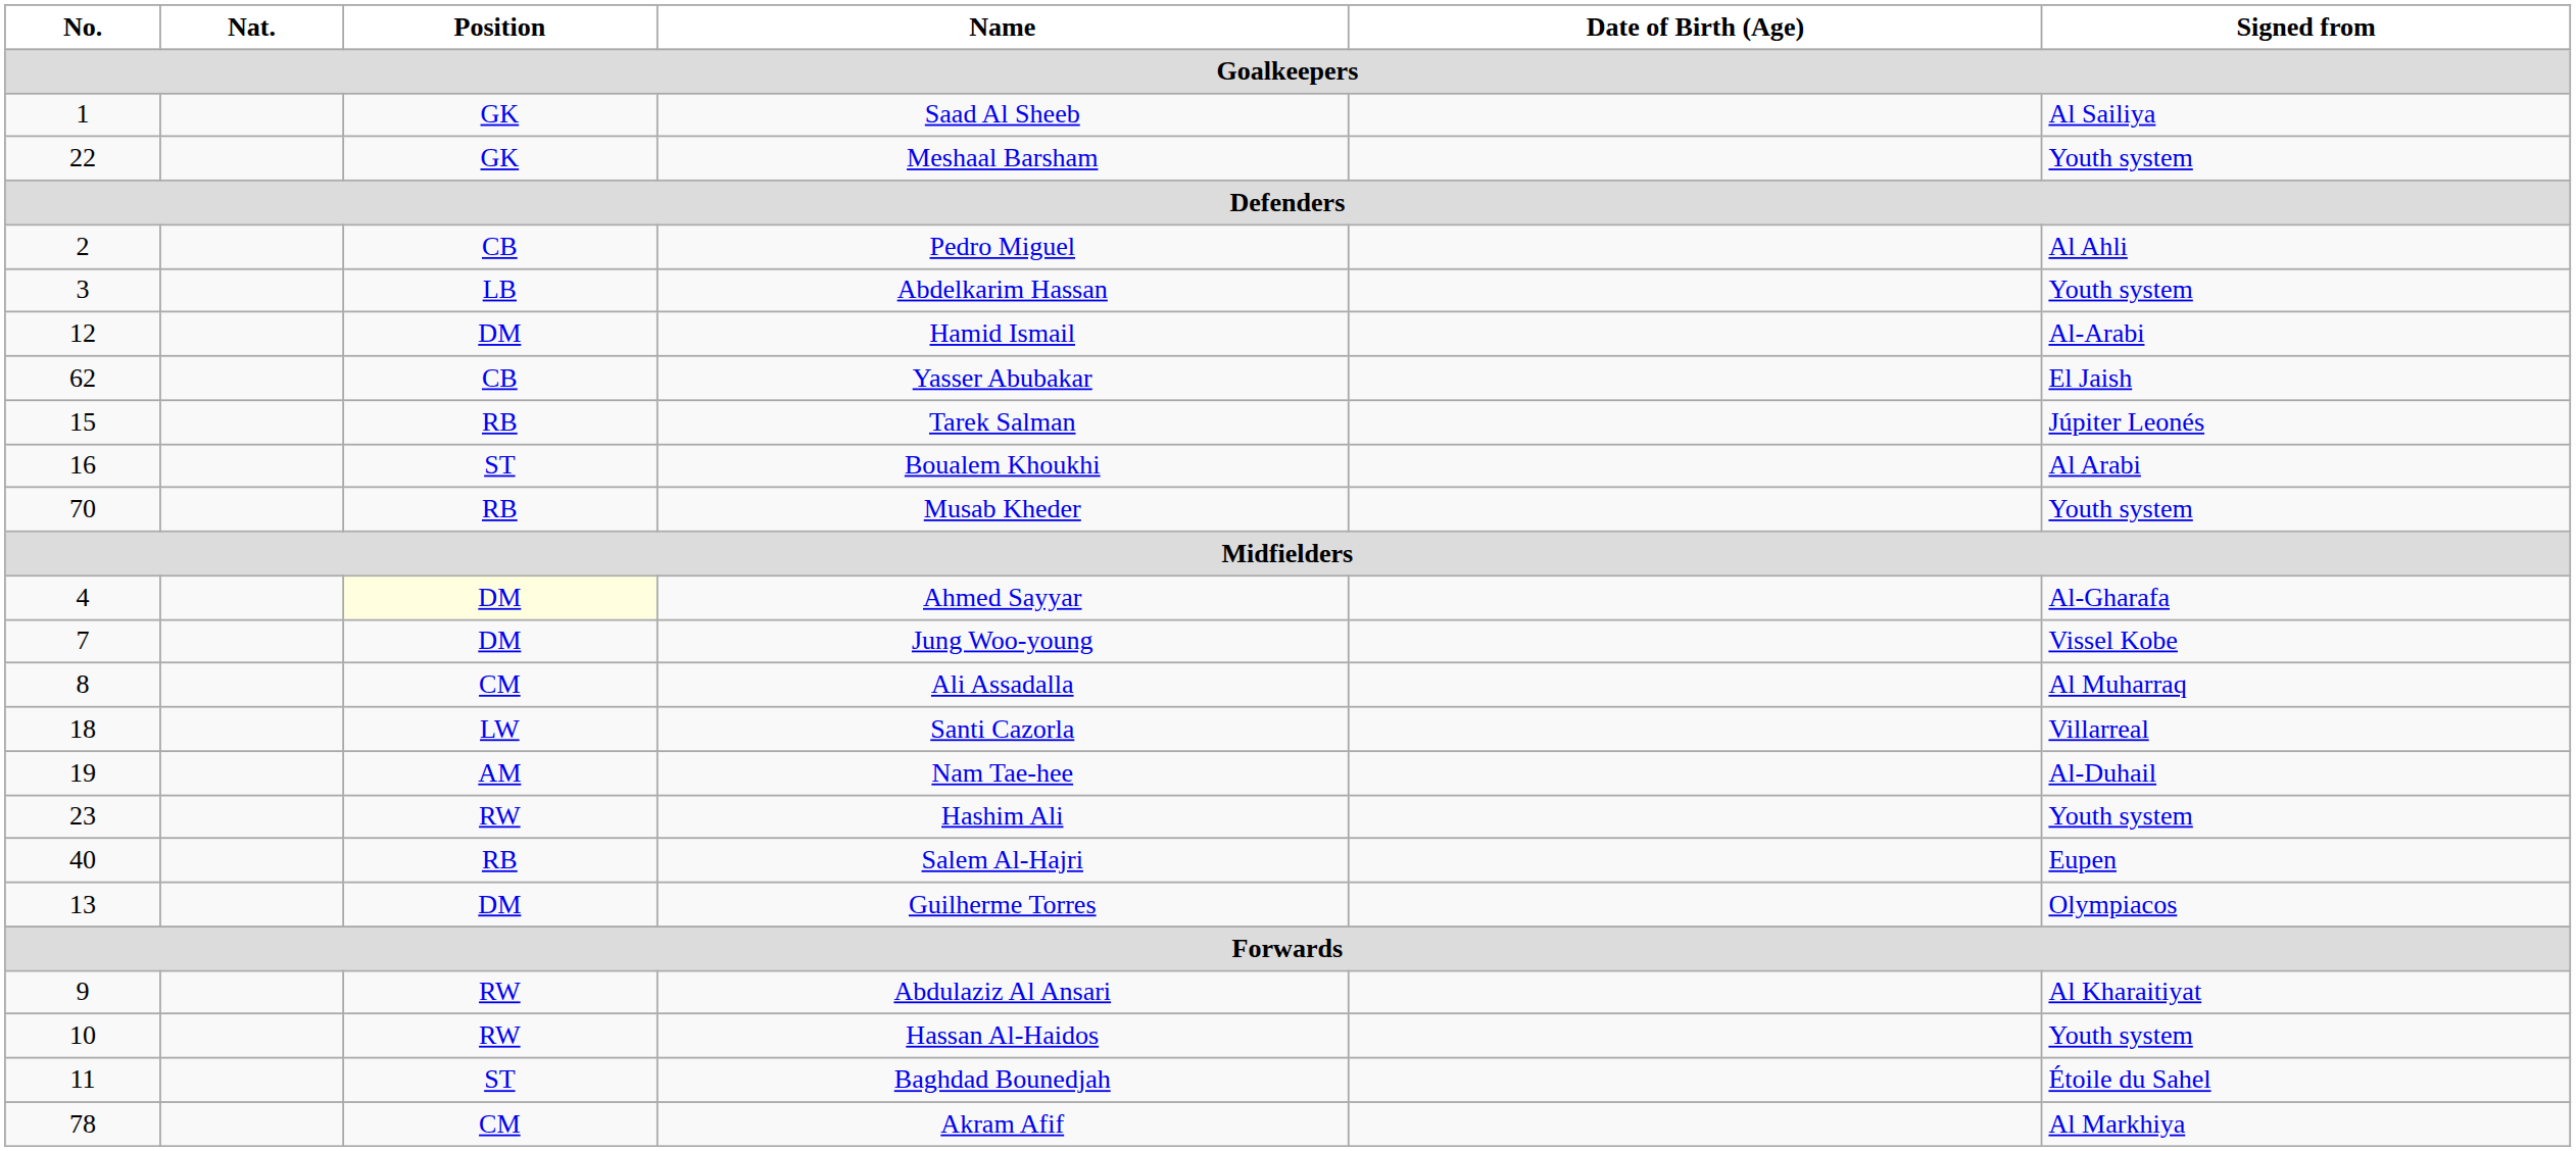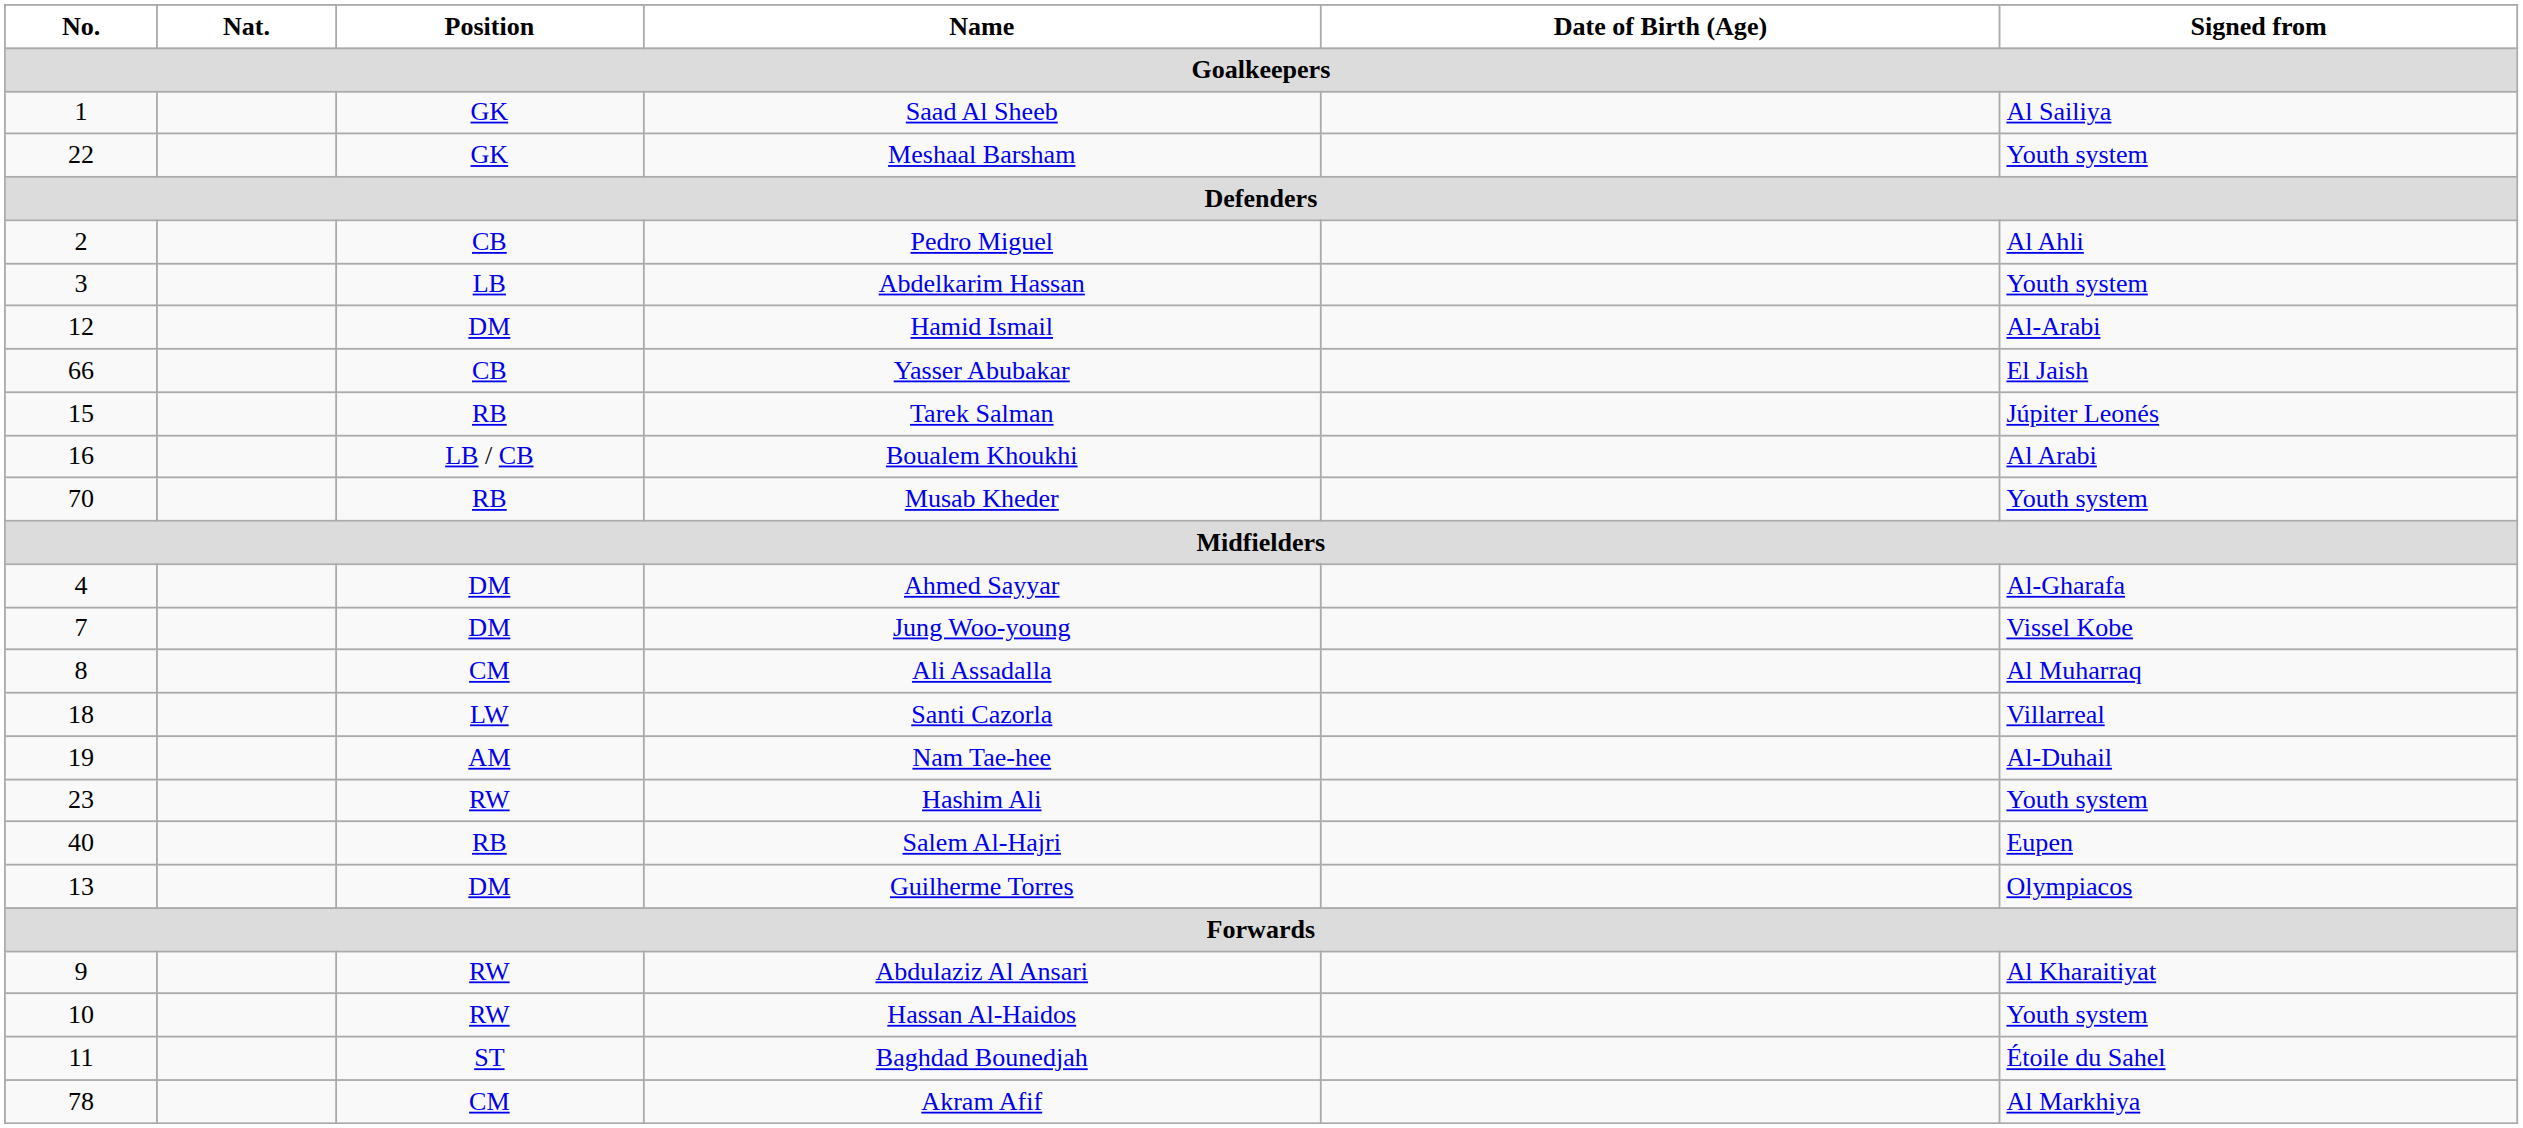Yasser Abubakar | No.: 62 -> 66
Boualem Khoukhi | Position: ST -> LB / CB
Ahmed Sayyar | Position: lightyellow background -> no background
